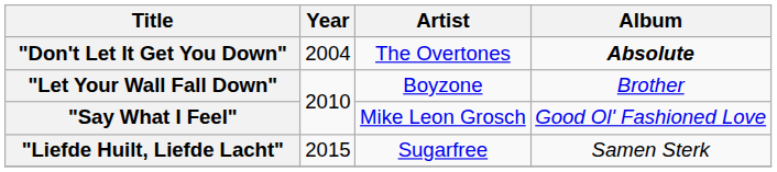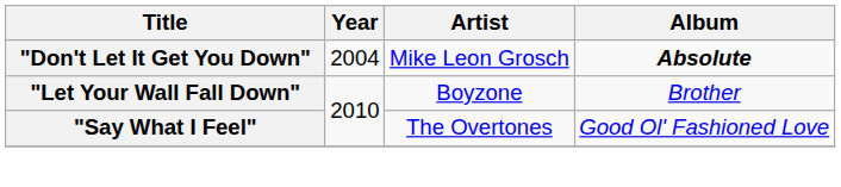"Don't Let It Get You Down" | Artist: The Overtones -> Mike Leon Grosch
"Say What I Feel" | Artist: Mike Leon Grosch -> The Overtones
- row: "Liefde Huilt, Liefde Lacht" | 2015 | Sugarfree | Samen Sterk
